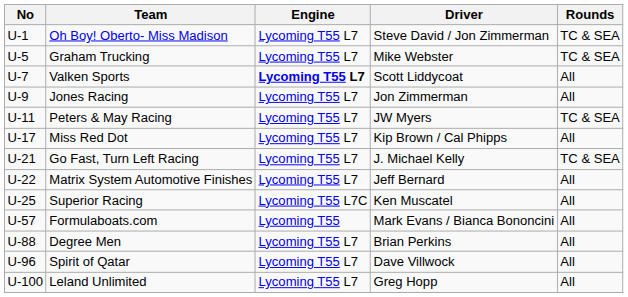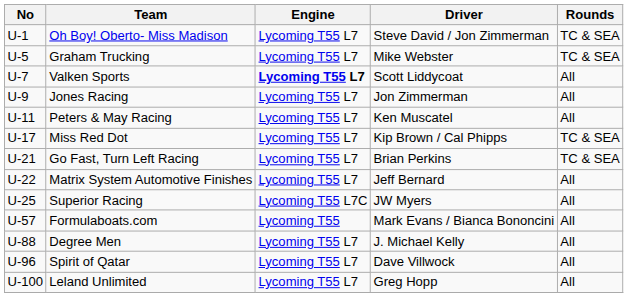Peters & May Racing | Driver: JW Myers -> Ken Muscatel
Peters & May Racing | Rounds: TC & SEA -> All
Miss Red Dot | Rounds: All -> TC & SEA
Go Fast, Turn Left Racing | Driver: J. Michael Kelly -> Brian Perkins
Superior Racing | Driver: Ken Muscatel -> JW Myers
Degree Men | Driver: Brian Perkins -> J. Michael Kelly
